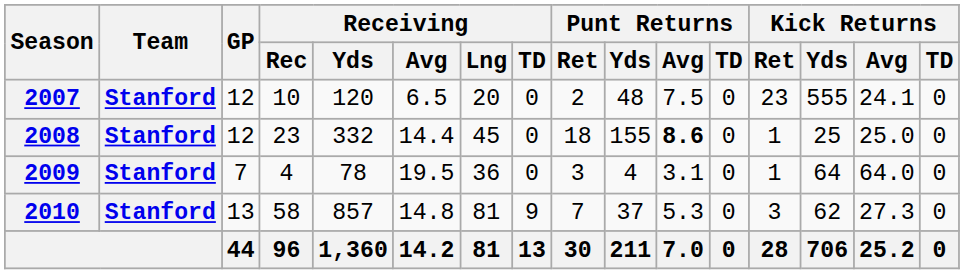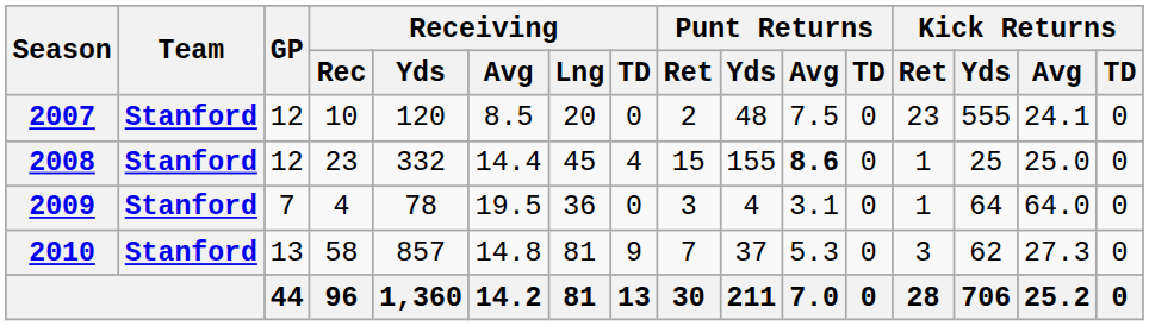2007 | Receiving / Avg: 6.5 -> 8.5
2008 | Receiving / TD: 0 -> 4
2008 | Punt Returns / Ret: 18 -> 15
